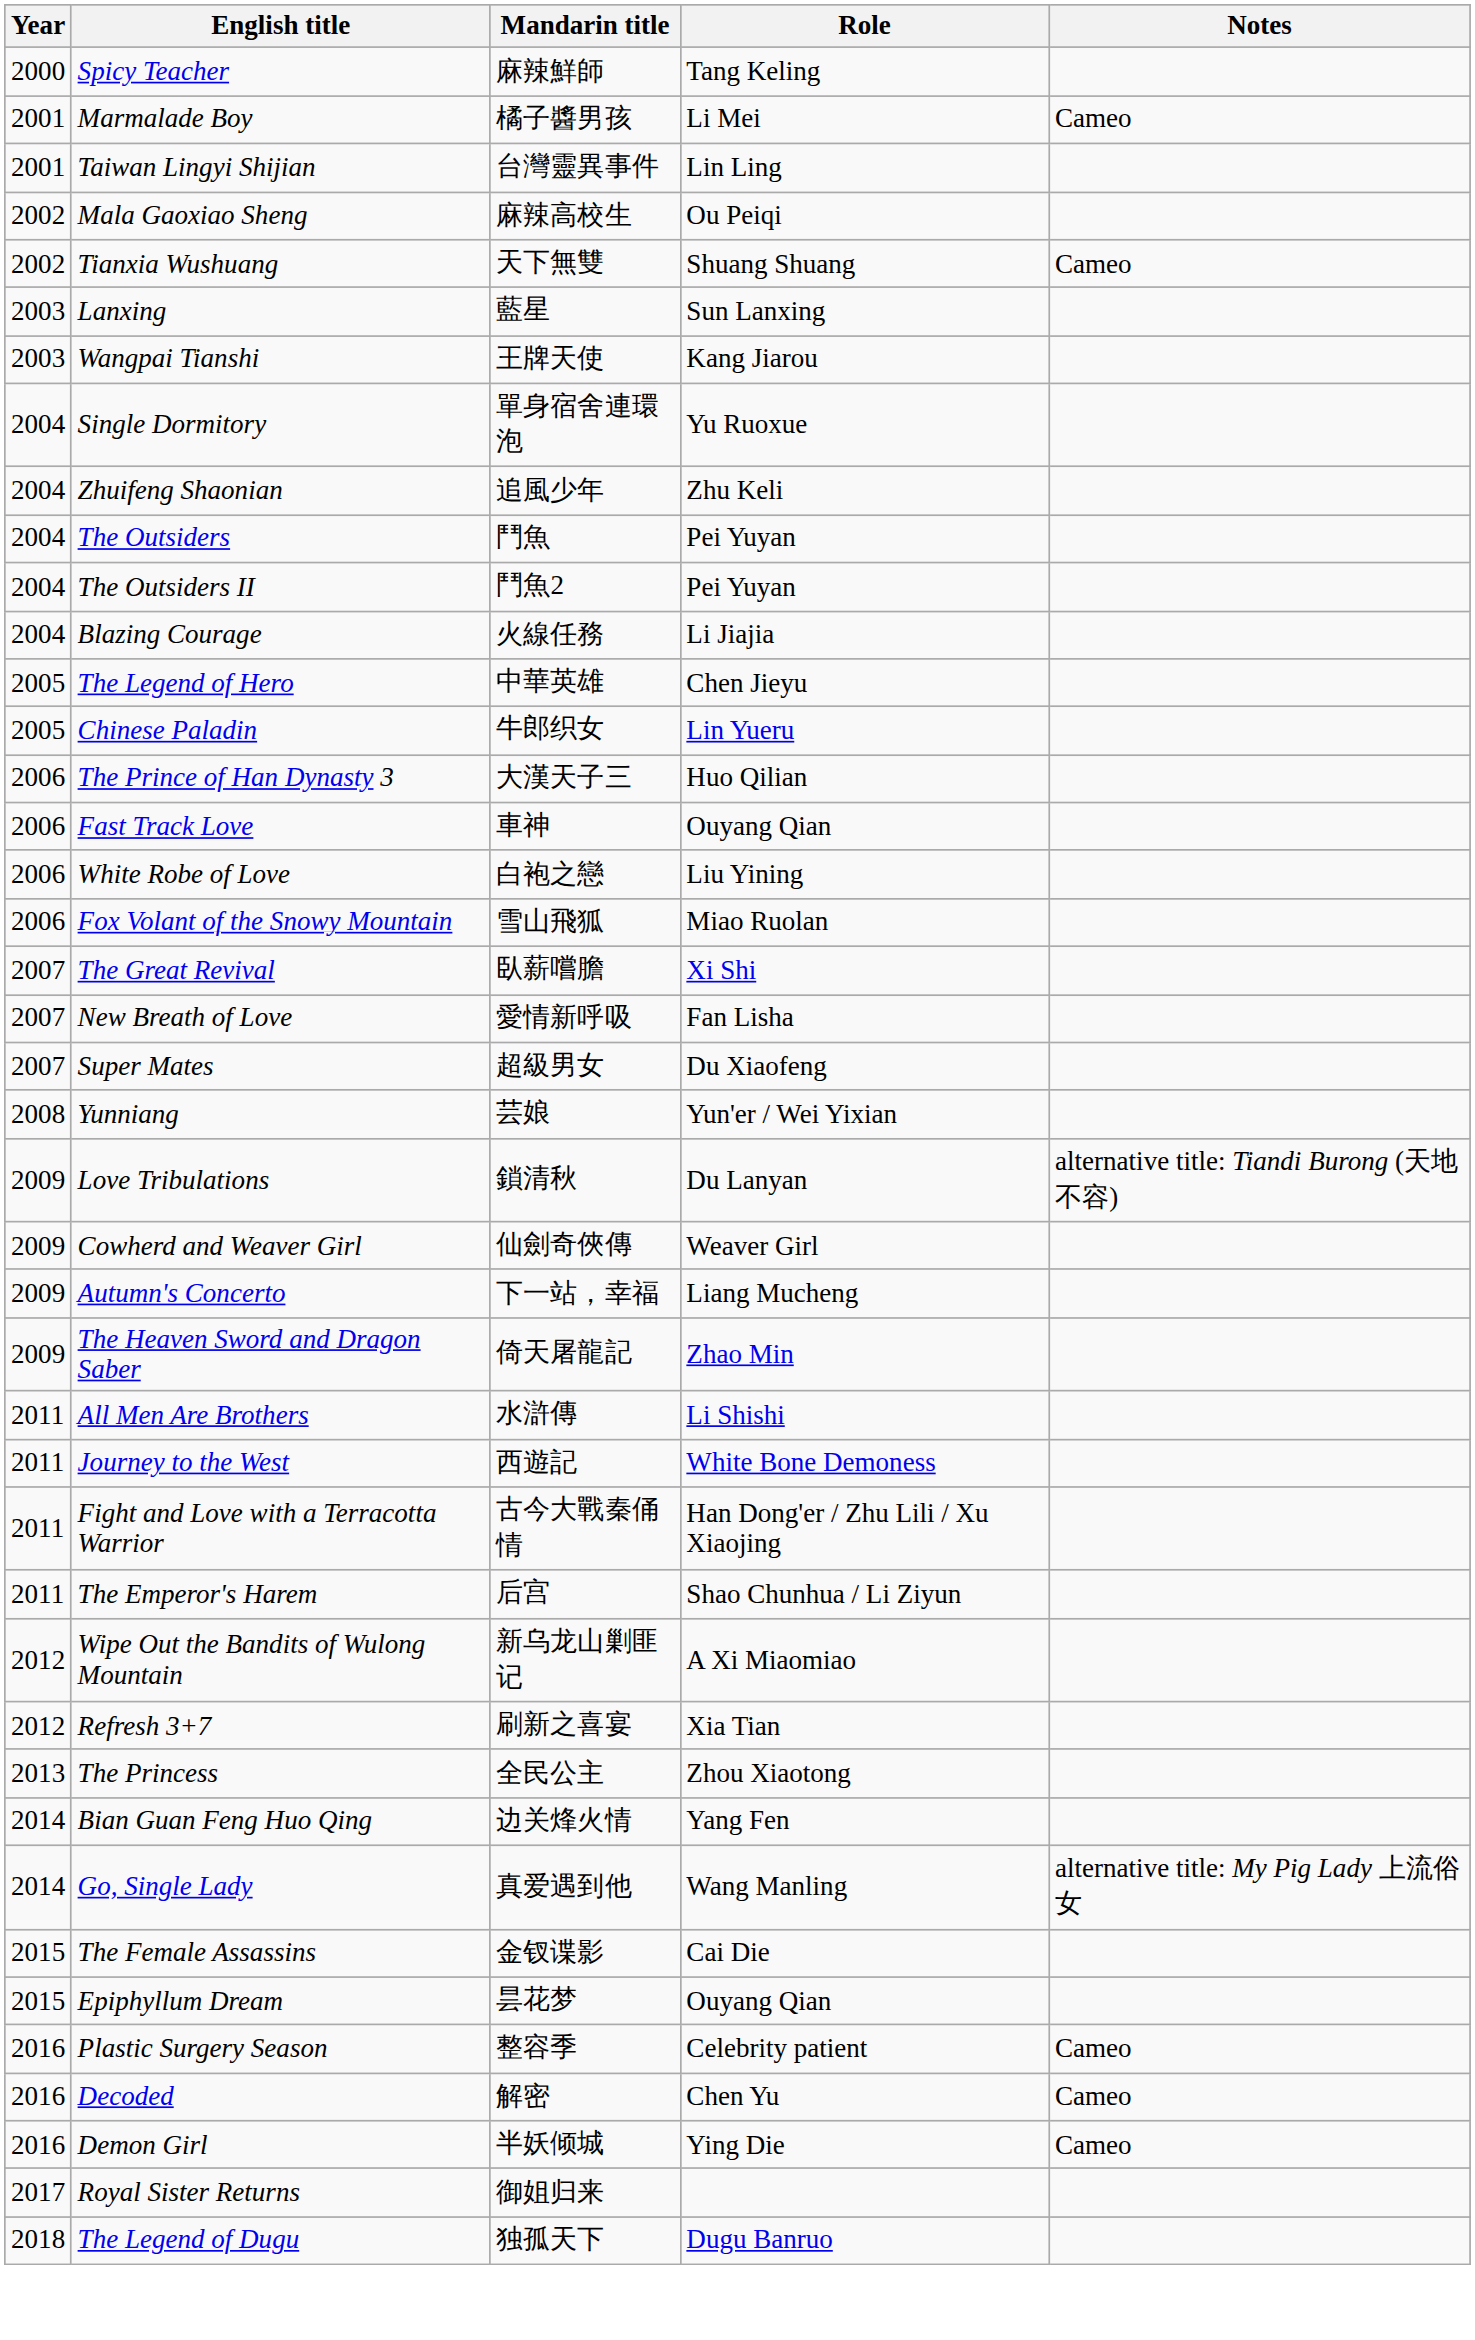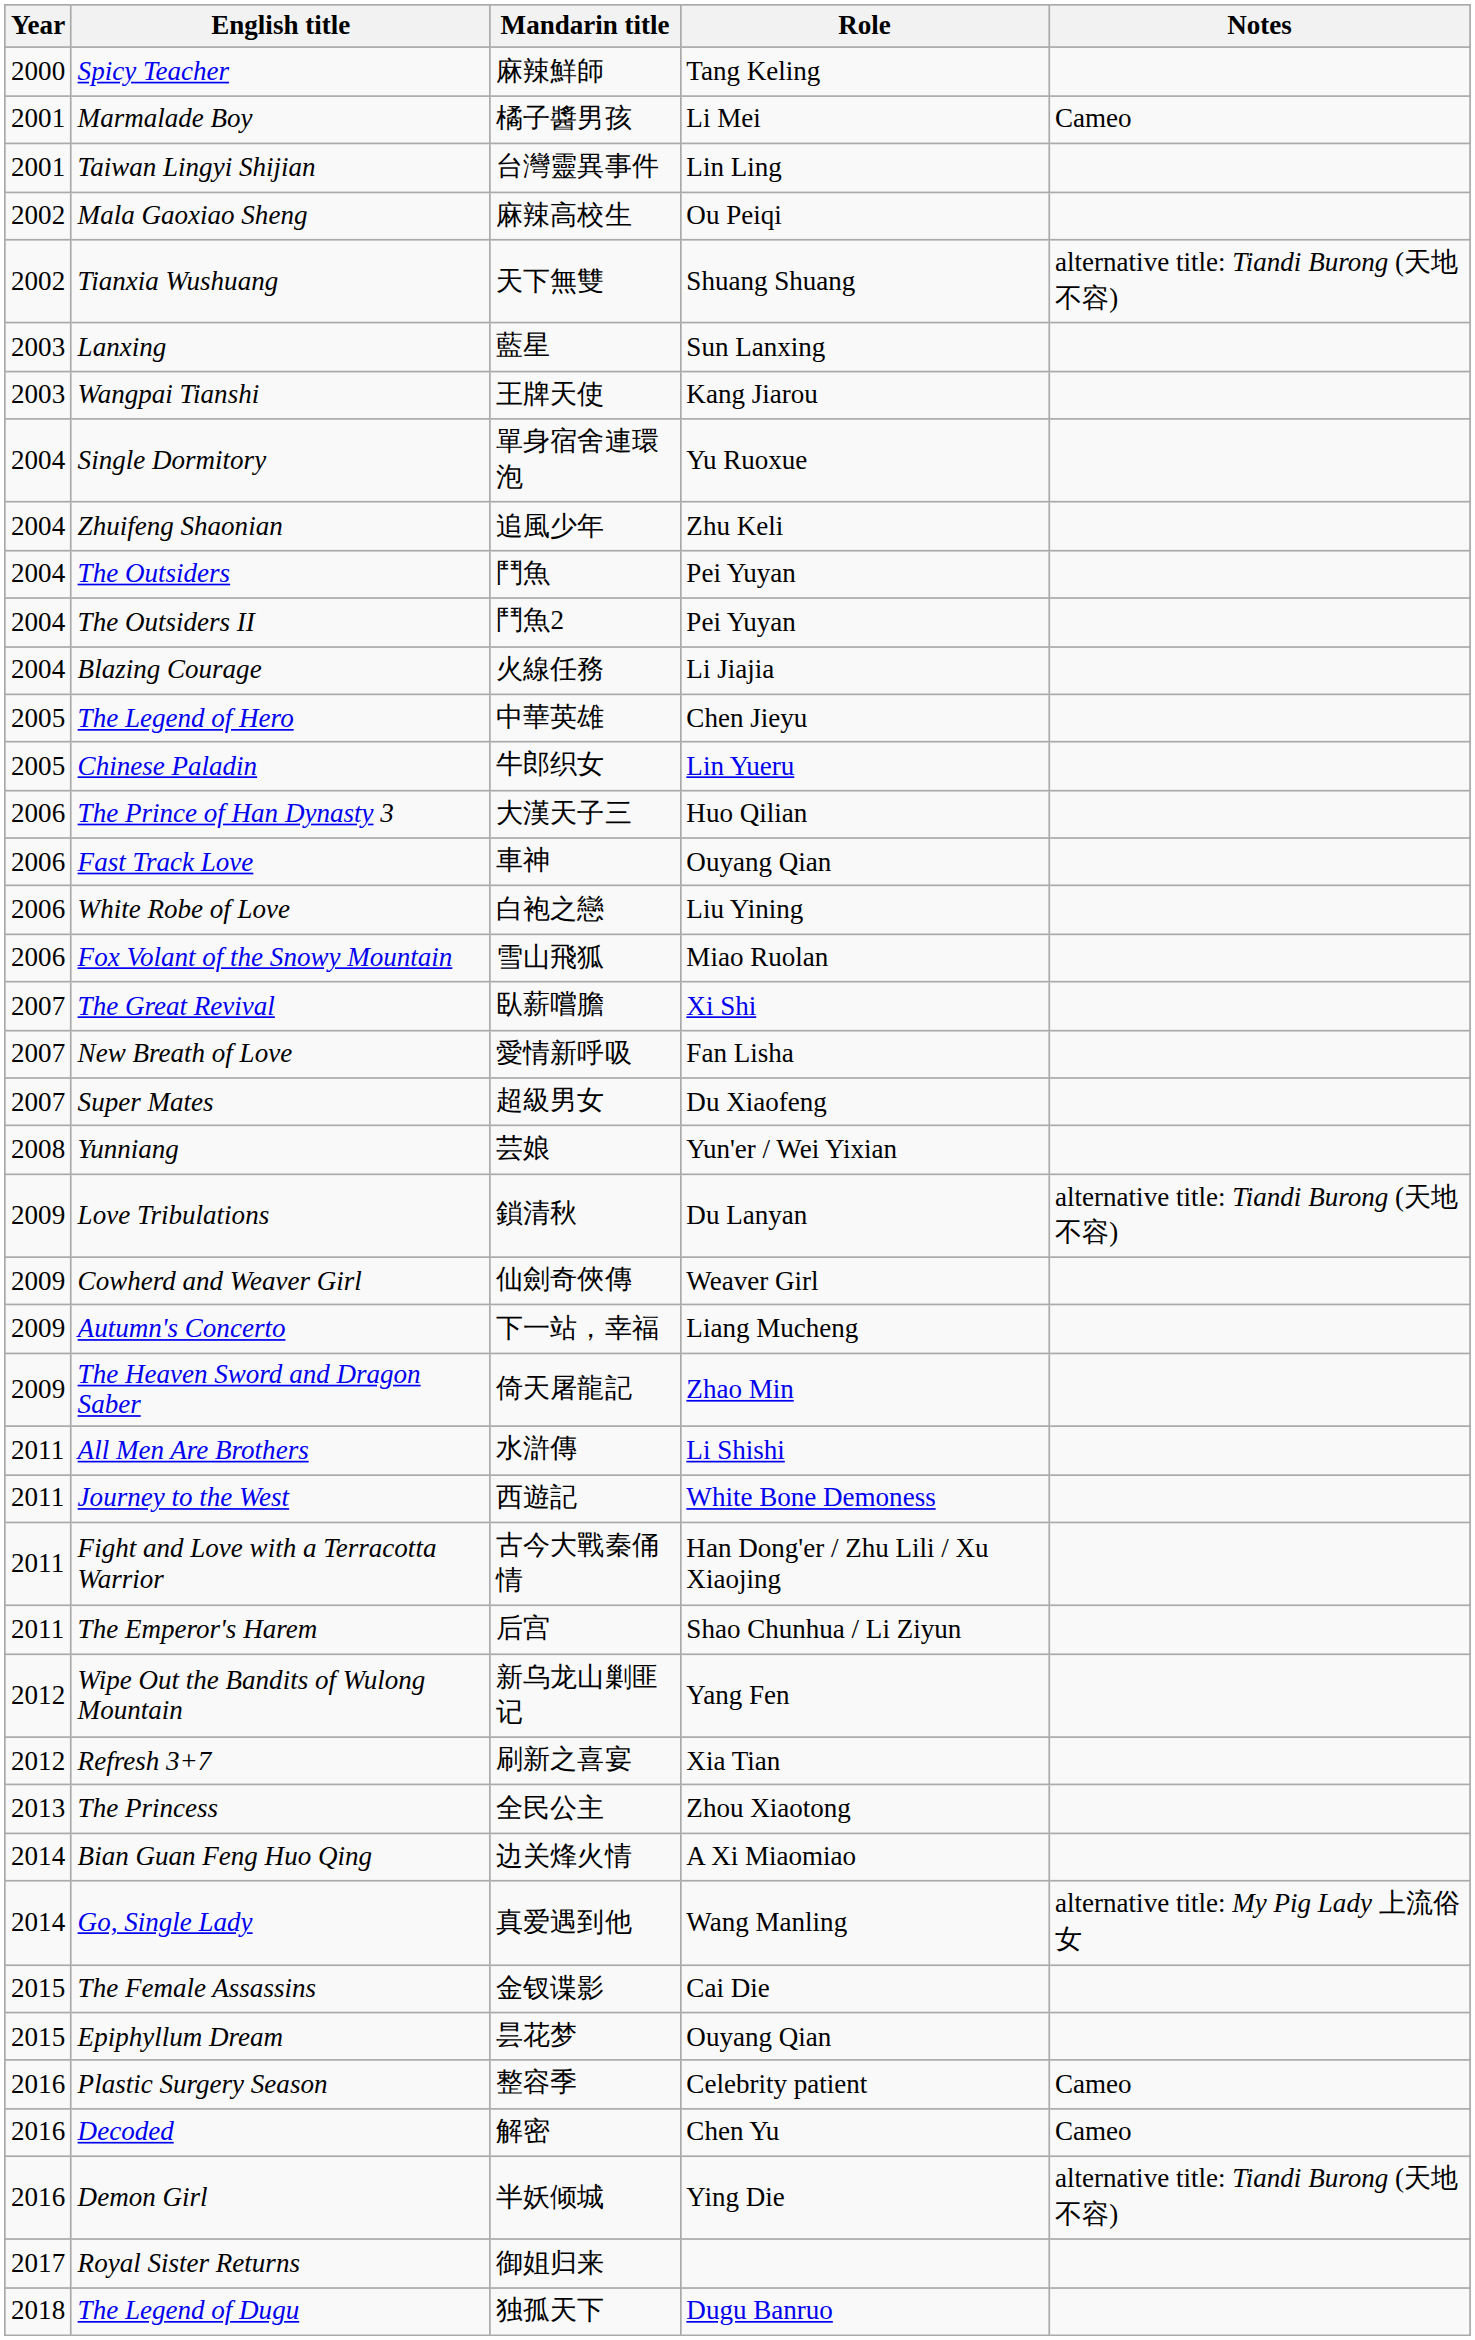Tianxia Wushuang | Notes: Cameo -> alternative title: Tiandi Burong (天地不容)
Wipe Out the Bandits of Wulong Mountain | Role: A Xi Miaomiao -> Yang Fen
Bian Guan Feng Huo Qing | Role: Yang Fen -> A Xi Miaomiao
Demon Girl | Notes: Cameo -> alternative title: Tiandi Burong (天地不容)
